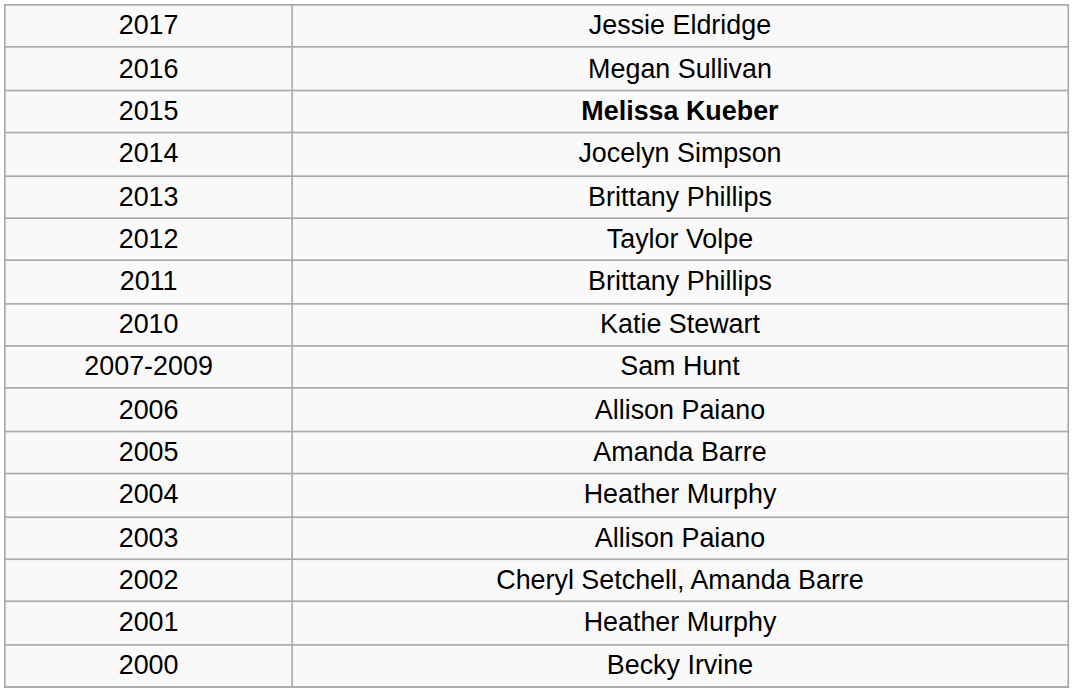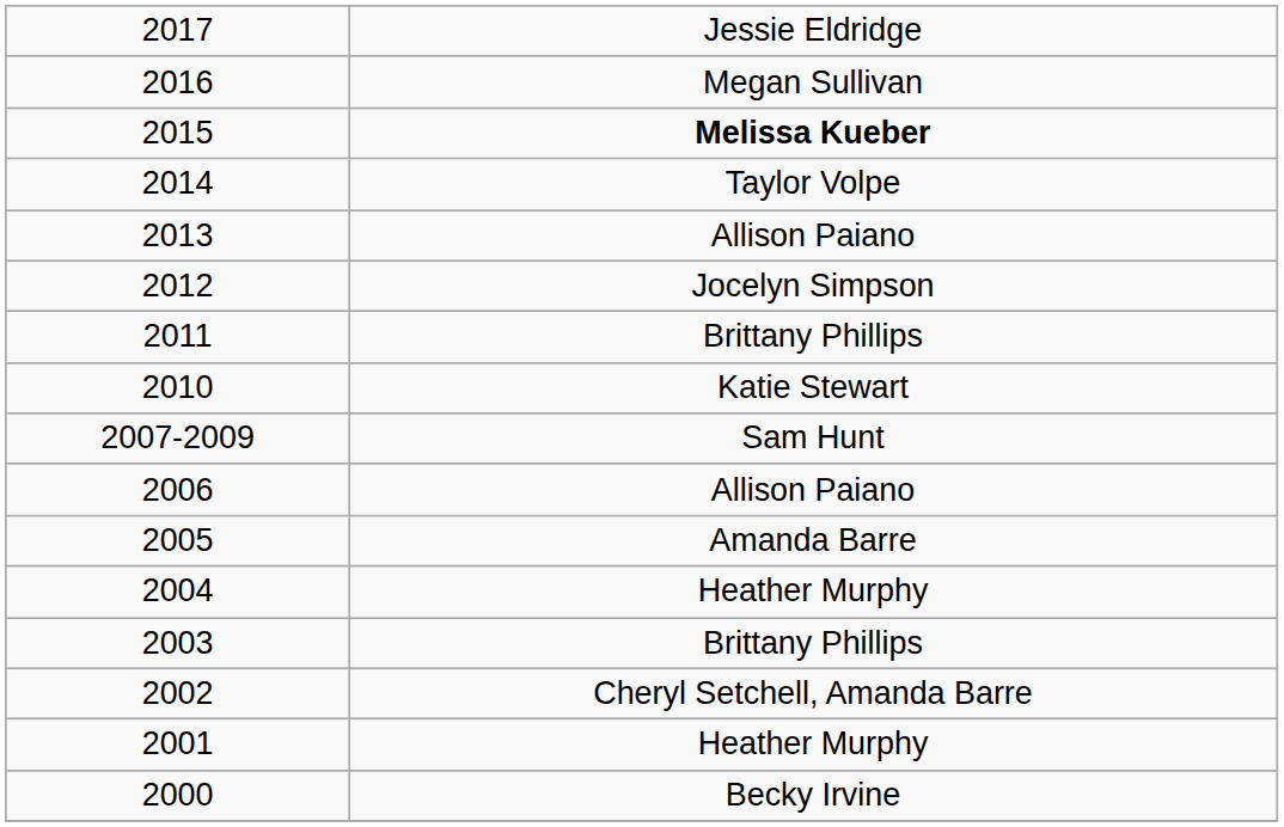2014 | column 2: Jocelyn Simpson -> Taylor Volpe
2013 | column 2: Brittany Phillips -> Allison Paiano
2012 | column 2: Taylor Volpe -> Jocelyn Simpson
2003 | column 2: Allison Paiano -> Brittany Phillips
